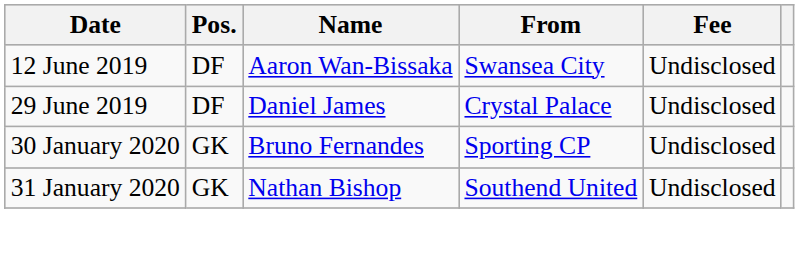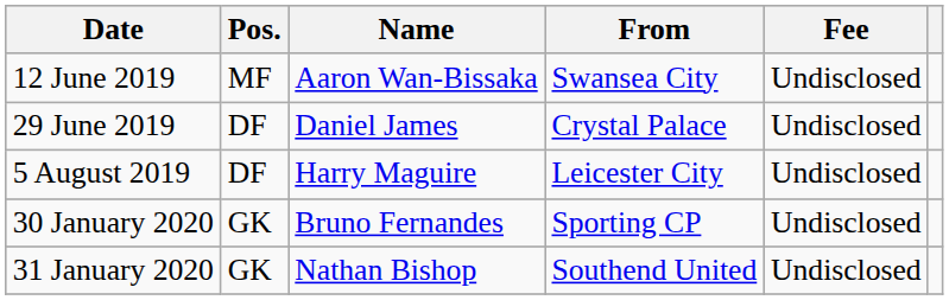12 June 2019 | Pos.: DF -> MF
+ row: 5 August 2019 | DF | Harry Maguire | Leicester City | Undisclosed
